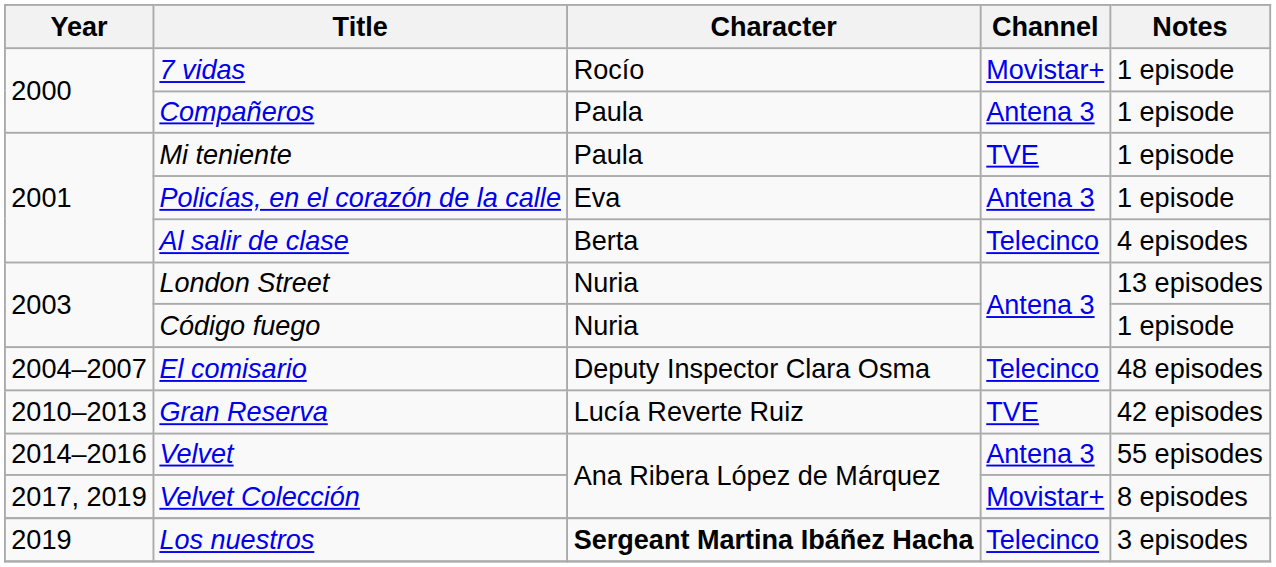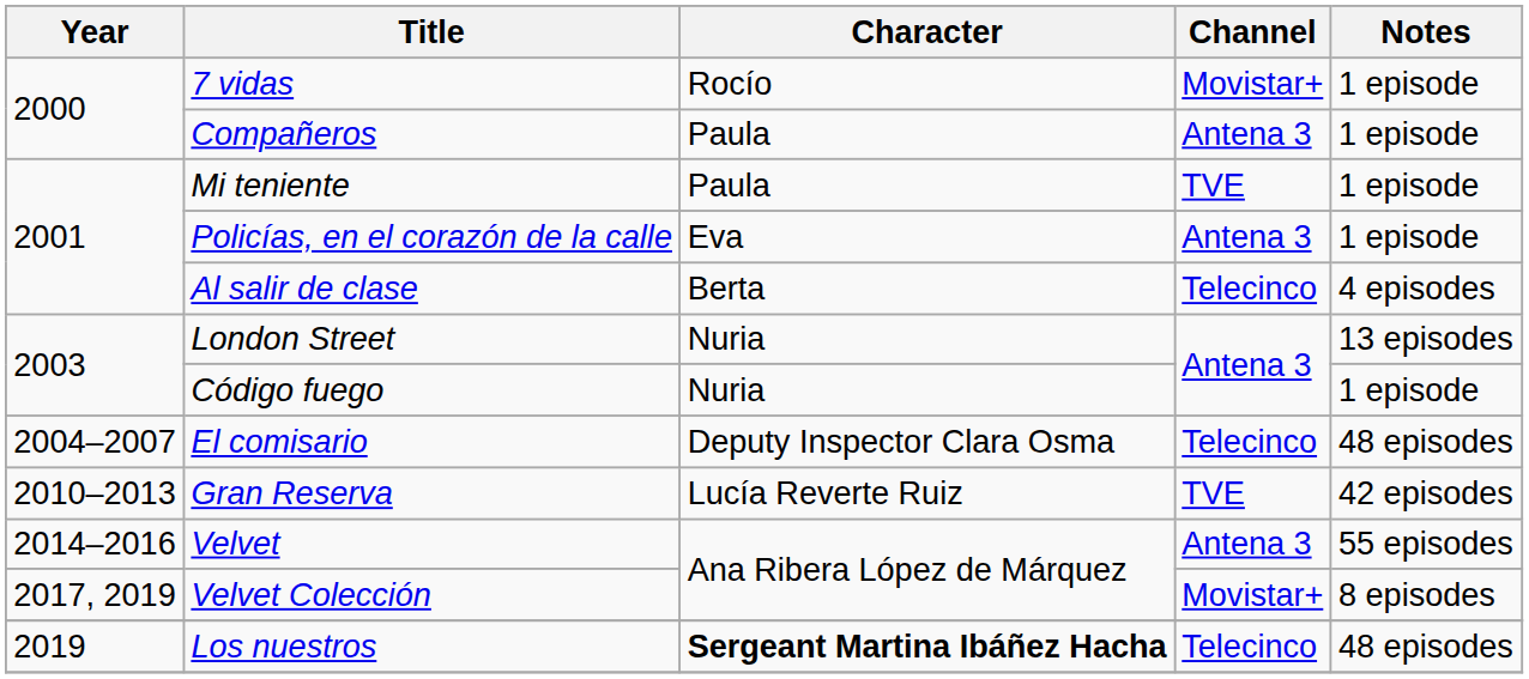Los nuestros | Notes: 3 episodes -> 48 episodes
